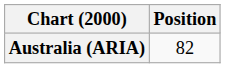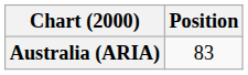Australia (ARIA) | Position: 82 -> 83
